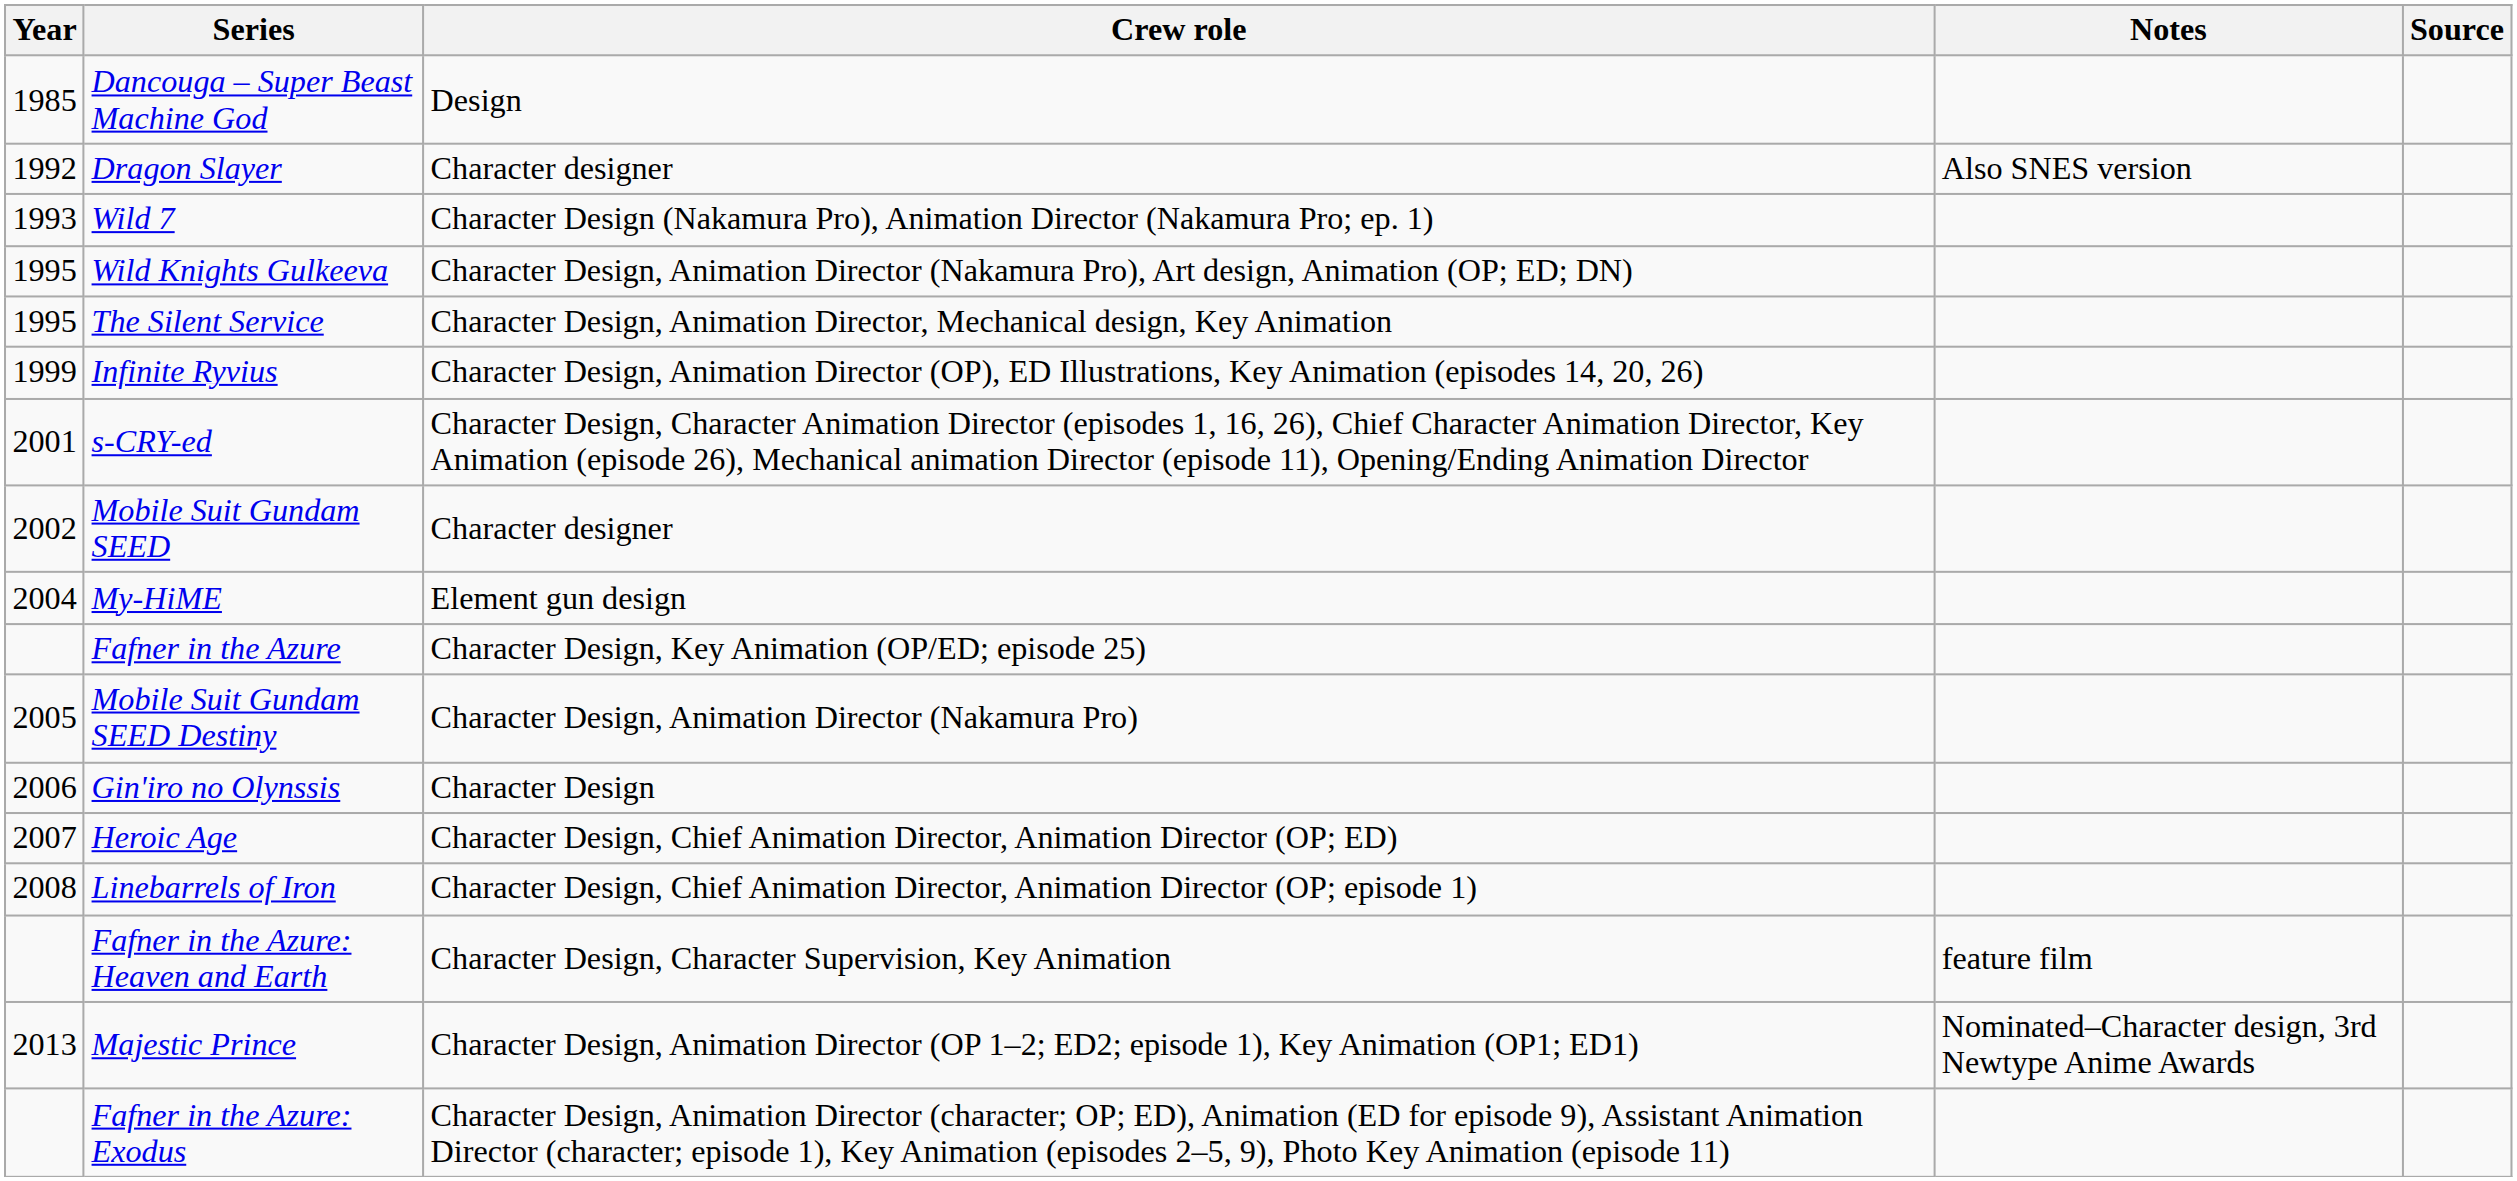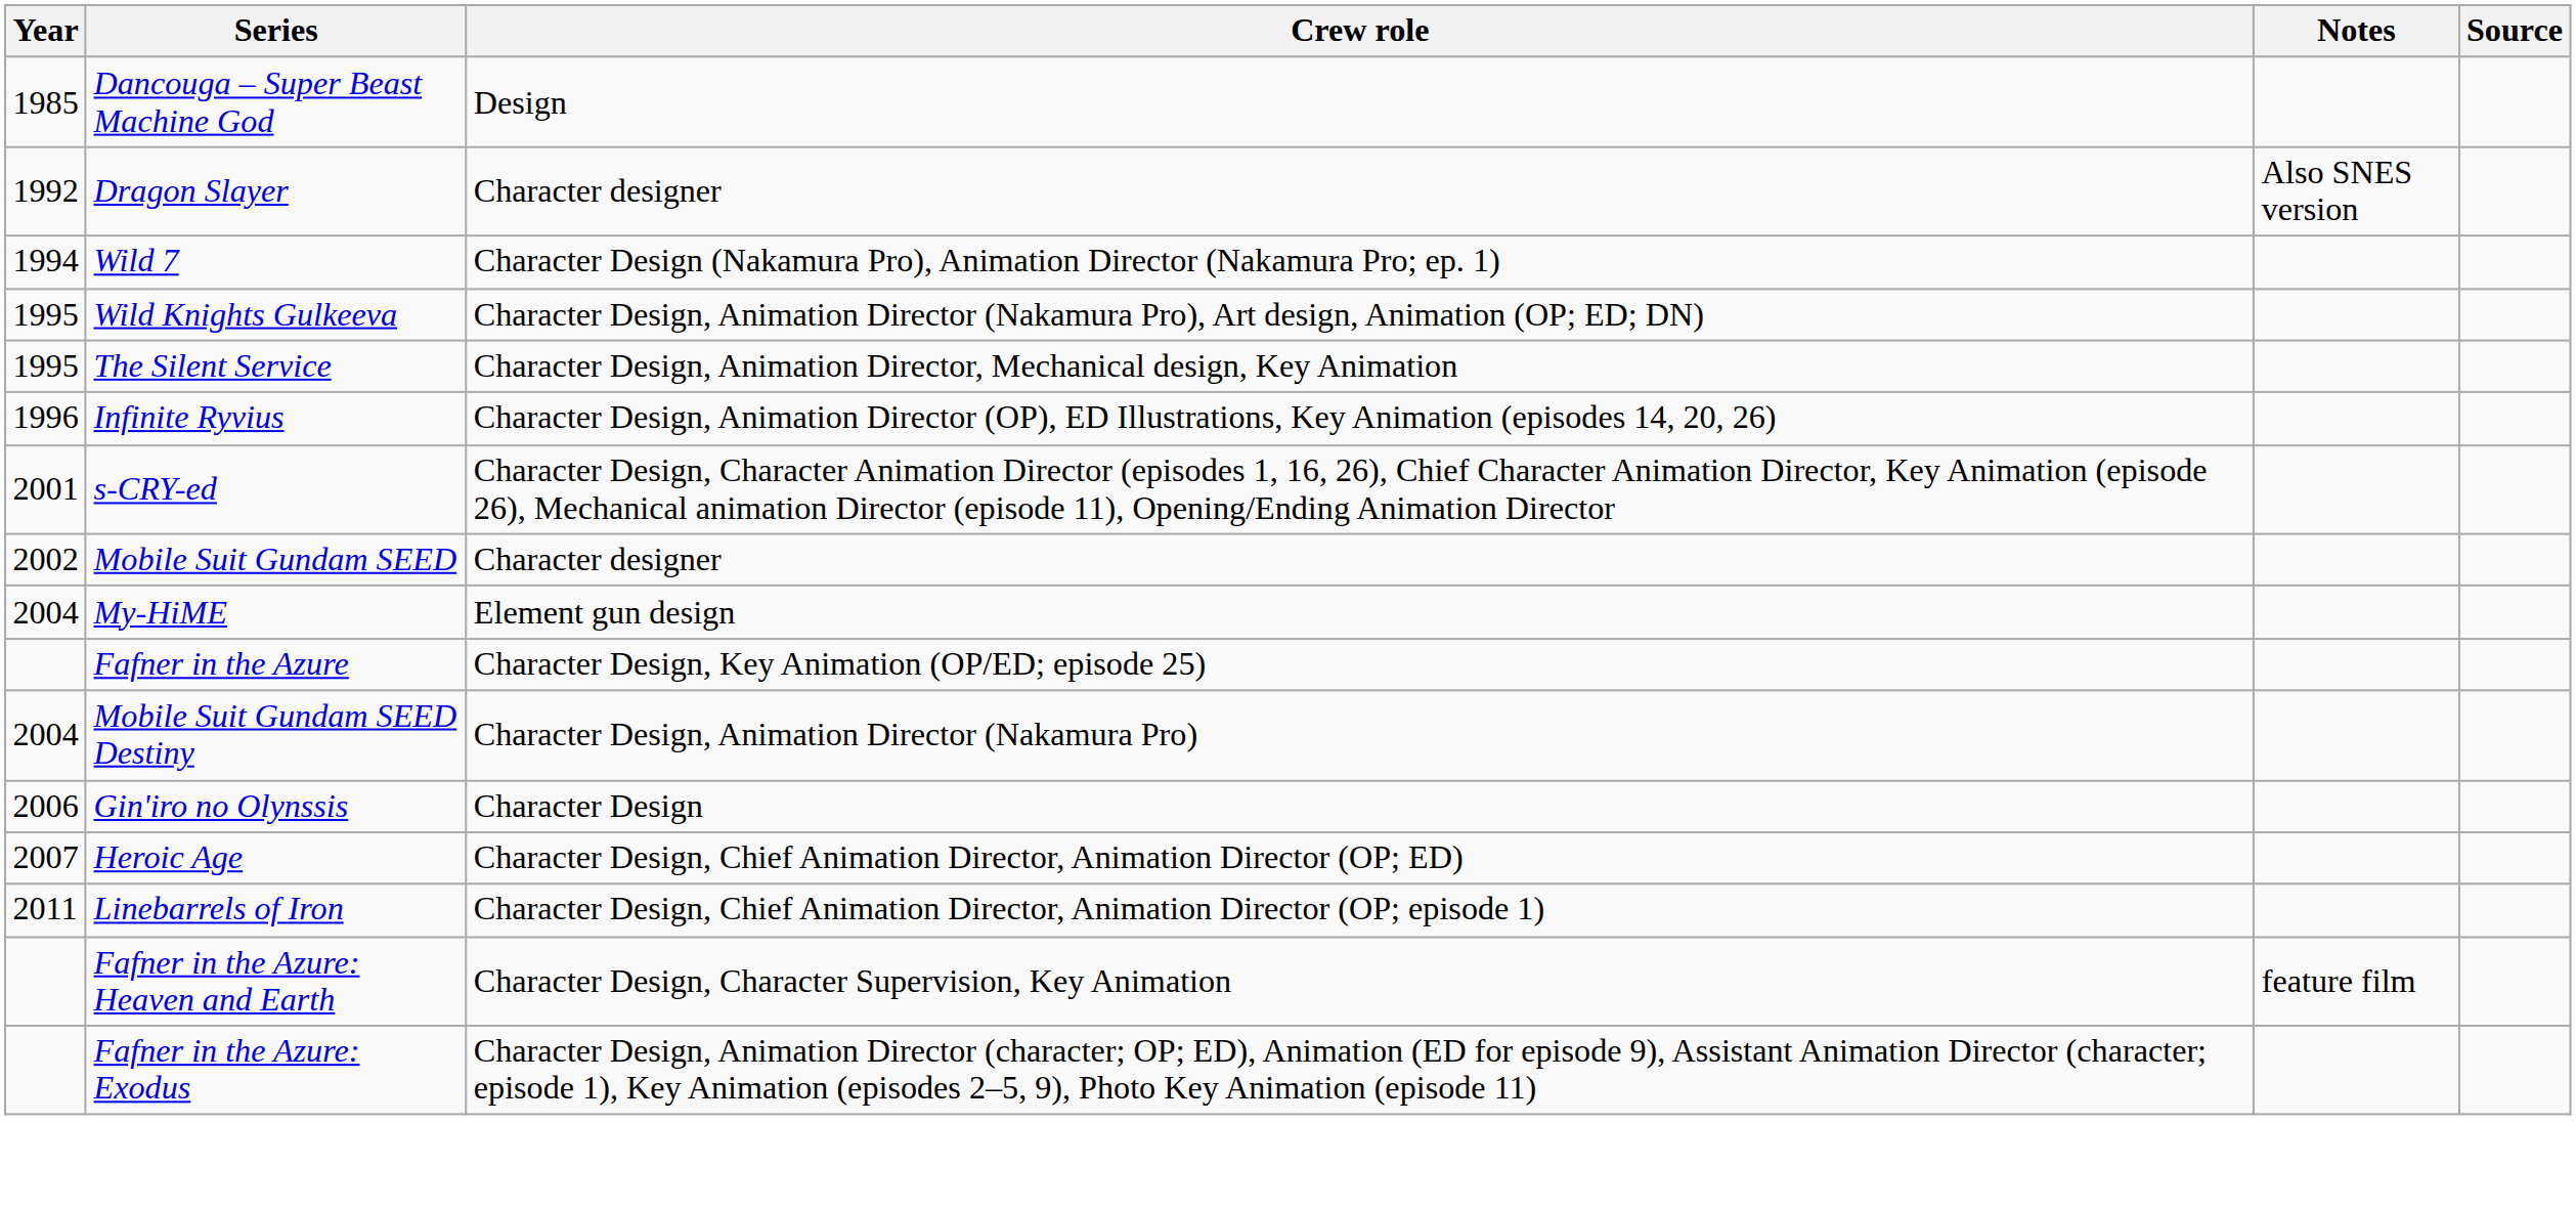Wild 7 | Year: 1993 -> 1994
Infinite Ryvius | Year: 1999 -> 1996
Mobile Suit Gundam SEED Destiny | Year: 2005 -> 2004
Linebarrels of Iron | Year: 2008 -> 2011
- row: 2013 | Majestic Prince | Character Design, Animation Director (OP 1–2; ED2; episode 1), Key Animation (OP1; ED1) | Nominated–Character design, 3rd Newtype Anime Awards
